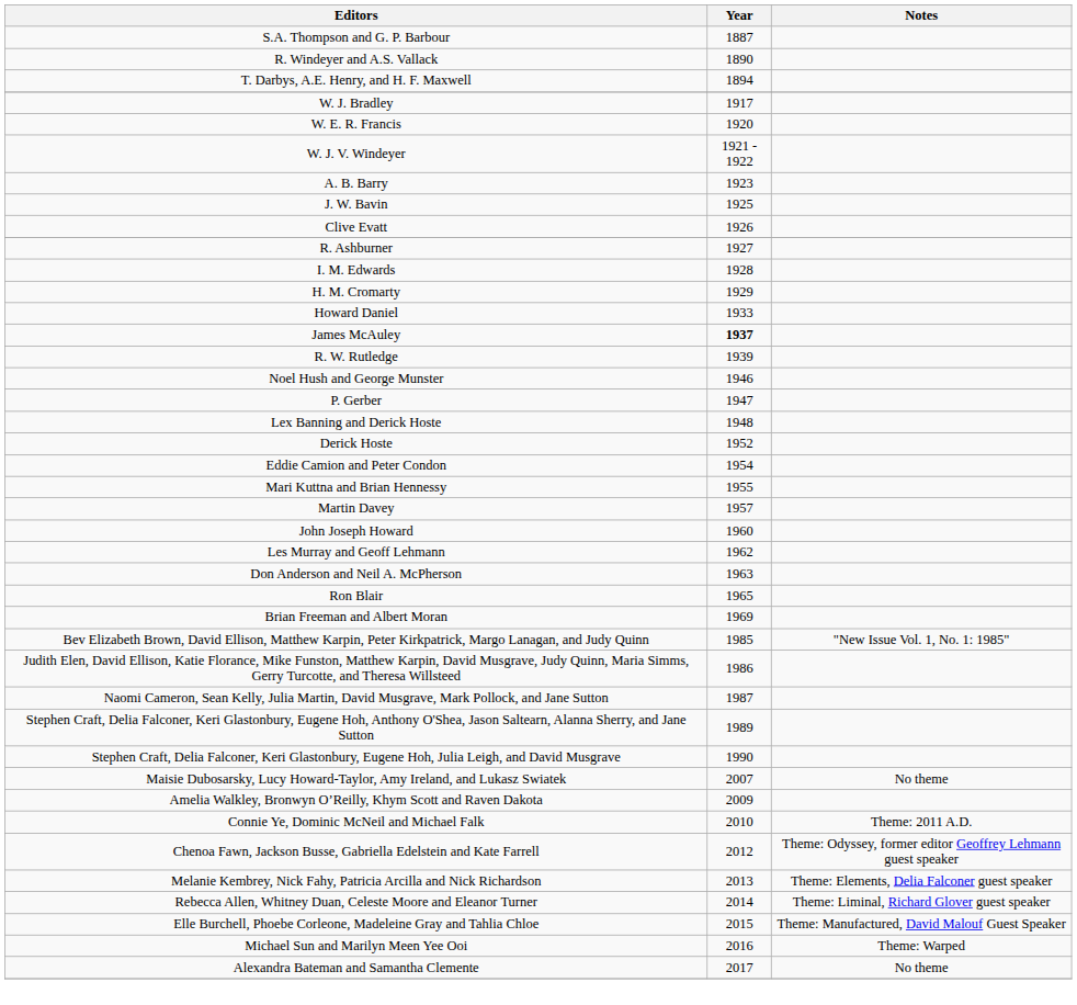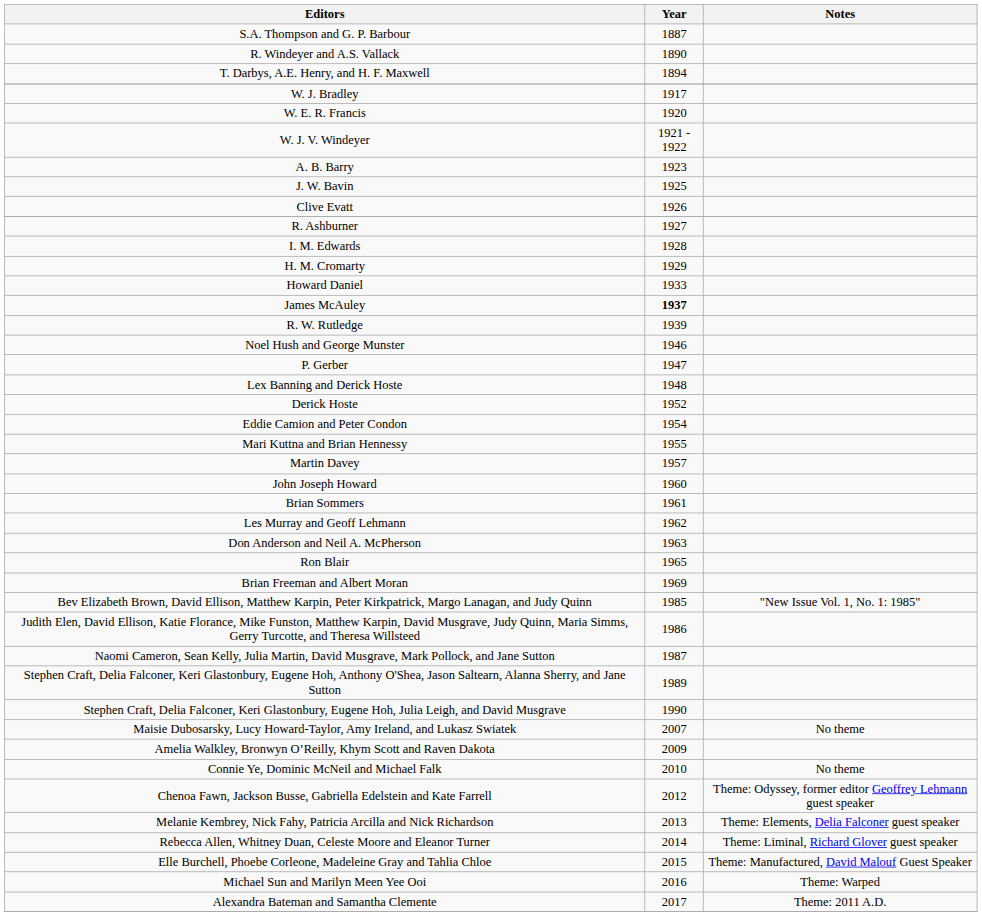+ row: Brian Sommers | 1961
Connie Ye, Dominic McNeil and Michael Falk | Notes: Theme: 2011 A.D. -> No theme
Alexandra Bateman and Samantha Clemente | Notes: No theme -> Theme: 2011 A.D.
